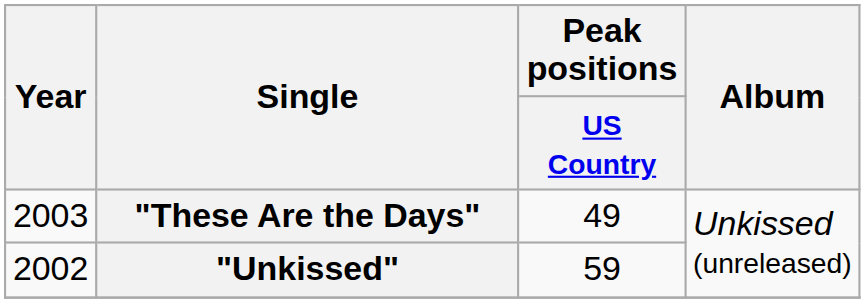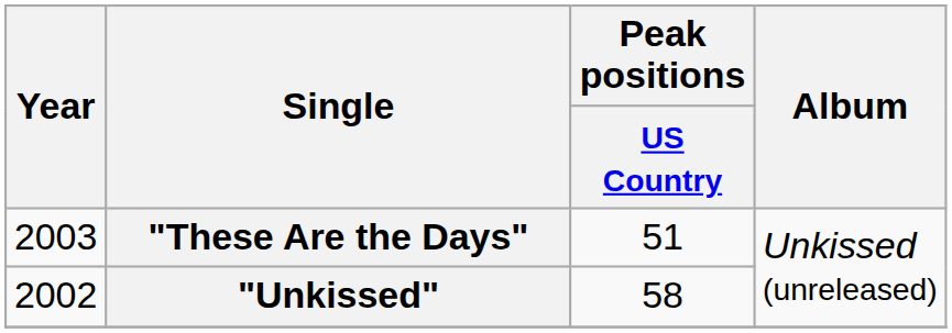"These Are the Days" | Peak positions / US Country: 49 -> 51
"Unkissed" | Peak positions / US Country: 59 -> 58
